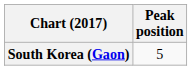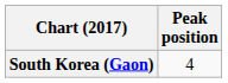South Korea (Gaon) | Peak position: 5 -> 4
